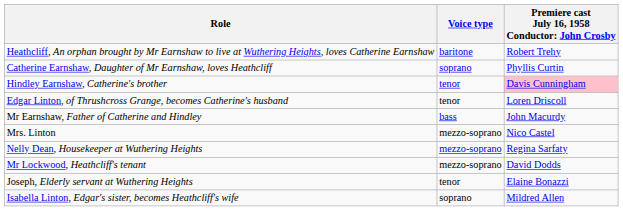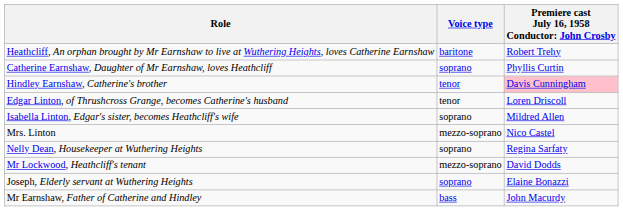rows swapped: Isabella Linton, Edgar's sister, becomes Heathcliff's wife <-> Mr Earnshaw, Father of Catherine and Hindley
Nelly Dean, Housekeeper at Wuthering Heights | Voice type: mezzo-soprano -> soprano
Joseph, Elderly servant at Wuthering Heights | Voice type: tenor -> soprano
